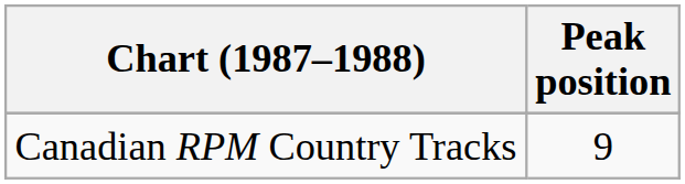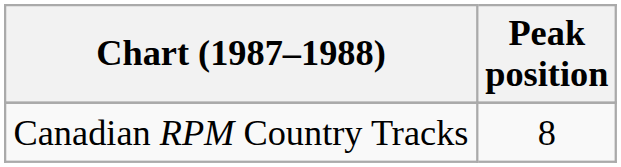Canadian RPM Country Tracks | Peak position: 9 -> 8
